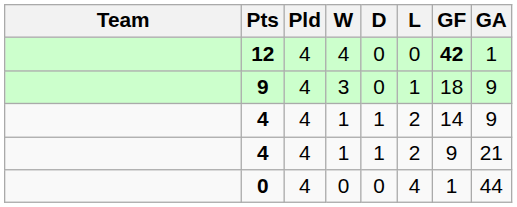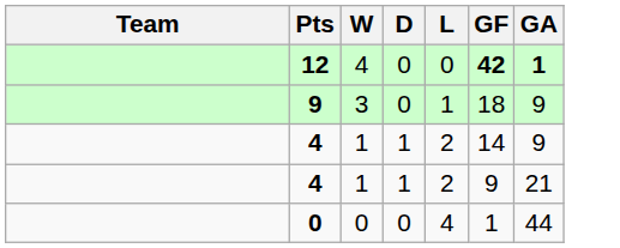- column: Pld | 4 | 4 | 4 | 4 | 4
12 | GA: normal -> bold
